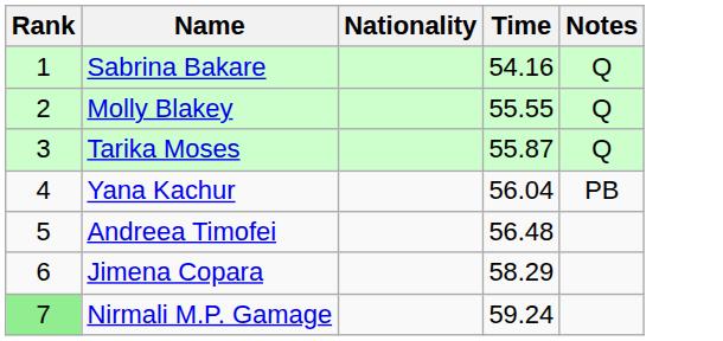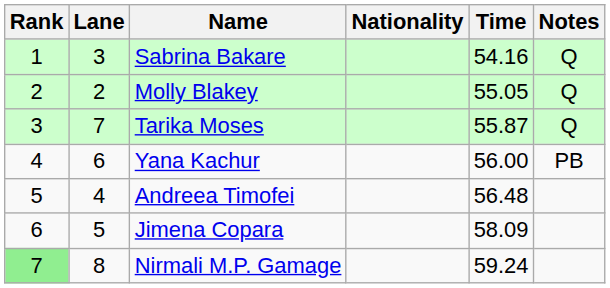+ column: Lane | 3 | 2 | 7 | 6 | 4 | 5 | 8
Molly Blakey | Time: 55.55 -> 55.05
Yana Kachur | Time: 56.04 -> 56.00
Jimena Copara | Time: 58.29 -> 58.09
